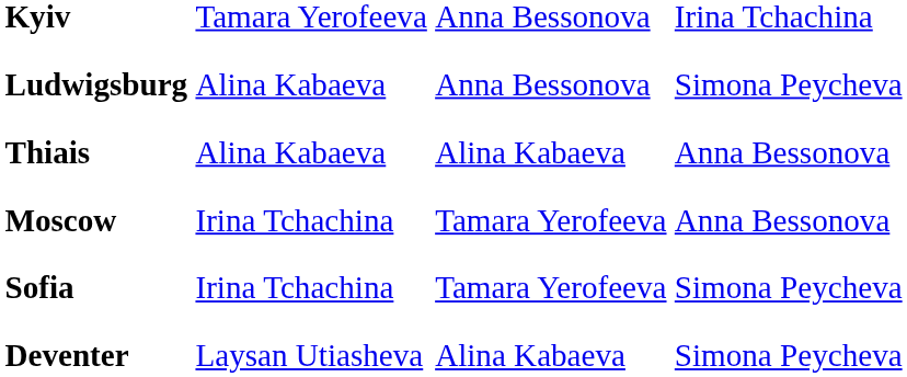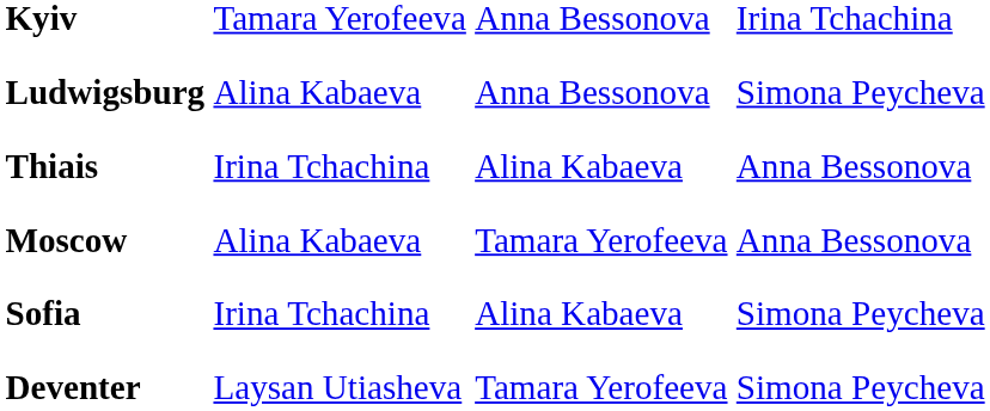Thiais | column 2: Alina Kabaeva -> Irina Tchachina
Moscow | column 2: Irina Tchachina -> Alina Kabaeva
Sofia | column 3: Tamara Yerofeeva -> Alina Kabaeva
Deventer | column 3: Alina Kabaeva -> Tamara Yerofeeva
